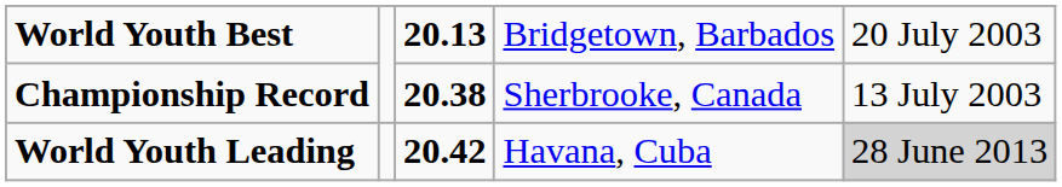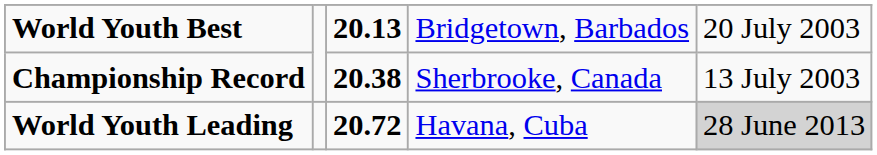World Youth Leading | column 3: 20.42 -> 20.72
